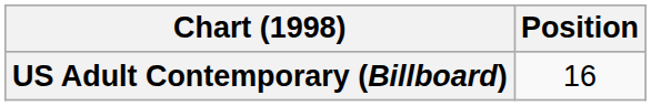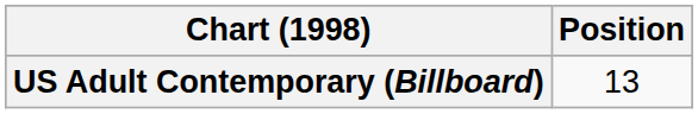US Adult Contemporary (Billboard) | Position: 16 -> 13
